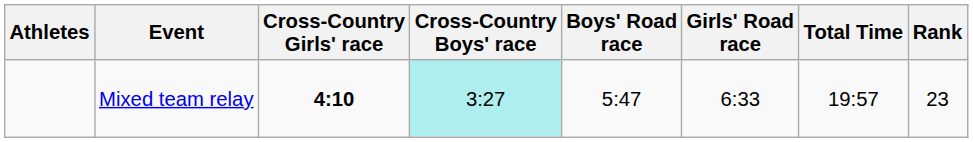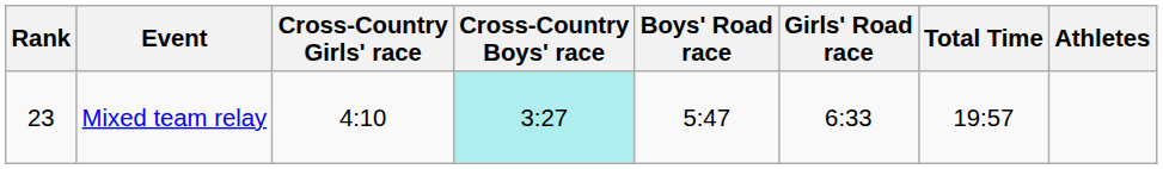columns swapped: Athletes <-> Rank
Mixed team relay | Cross-Country Girls' race: bold -> normal
